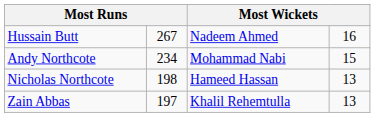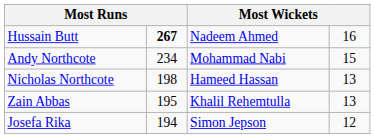Hussain Butt | column 2: normal -> bold
Zain Abbas | column 2: 197 -> 195
+ row: Josefa Rika | 194 | Simon Jepson | 12
